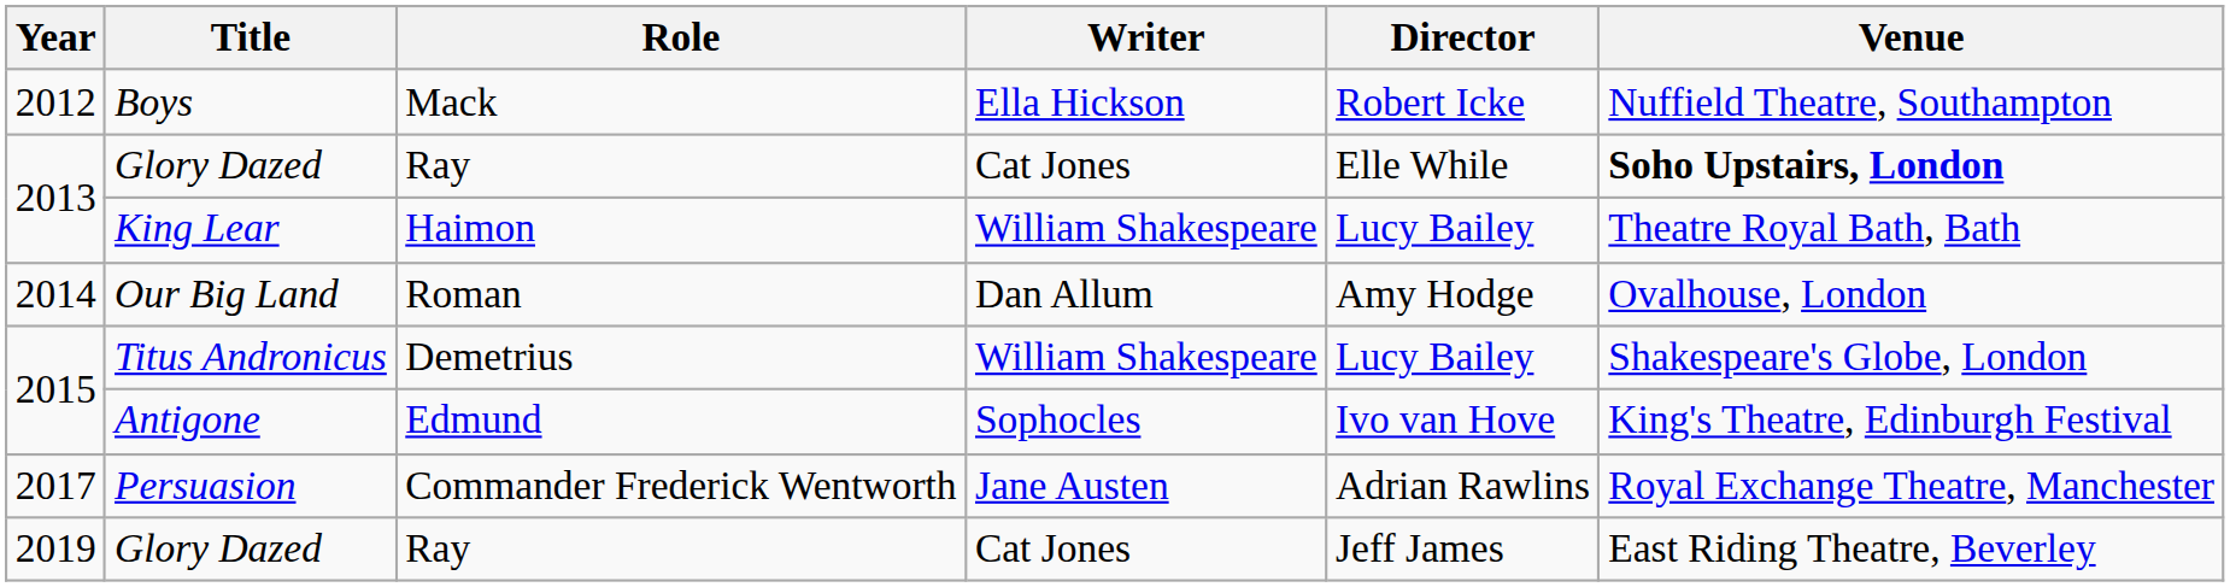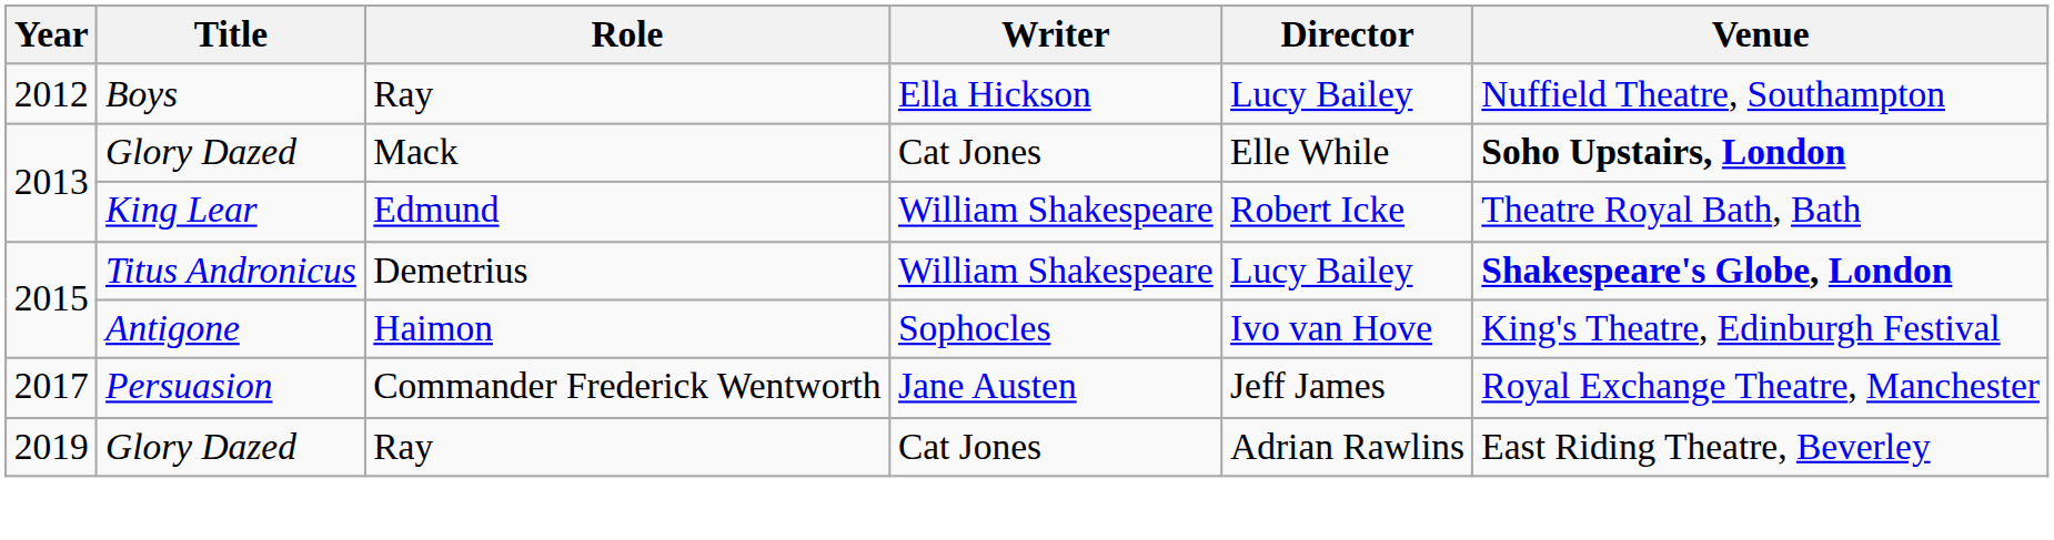Boys | Role: Mack -> Ray
Boys | Director: Robert Icke -> Lucy Bailey
2013 / Glory Dazed | Role: Ray -> Mack
King Lear | Role: Haimon -> Edmund
King Lear | Director: Lucy Bailey -> Robert Icke
- row: 2014 | Our Big Land | Roman | Dan Allum | Amy Hodge | Ovalhouse, London
Titus Andronicus | Venue: normal -> bold
Antigone | Role: Edmund -> Haimon
Persuasion | Director: Adrian Rawlins -> Jeff James
2019 / Glory Dazed | Director: Jeff James -> Adrian Rawlins
